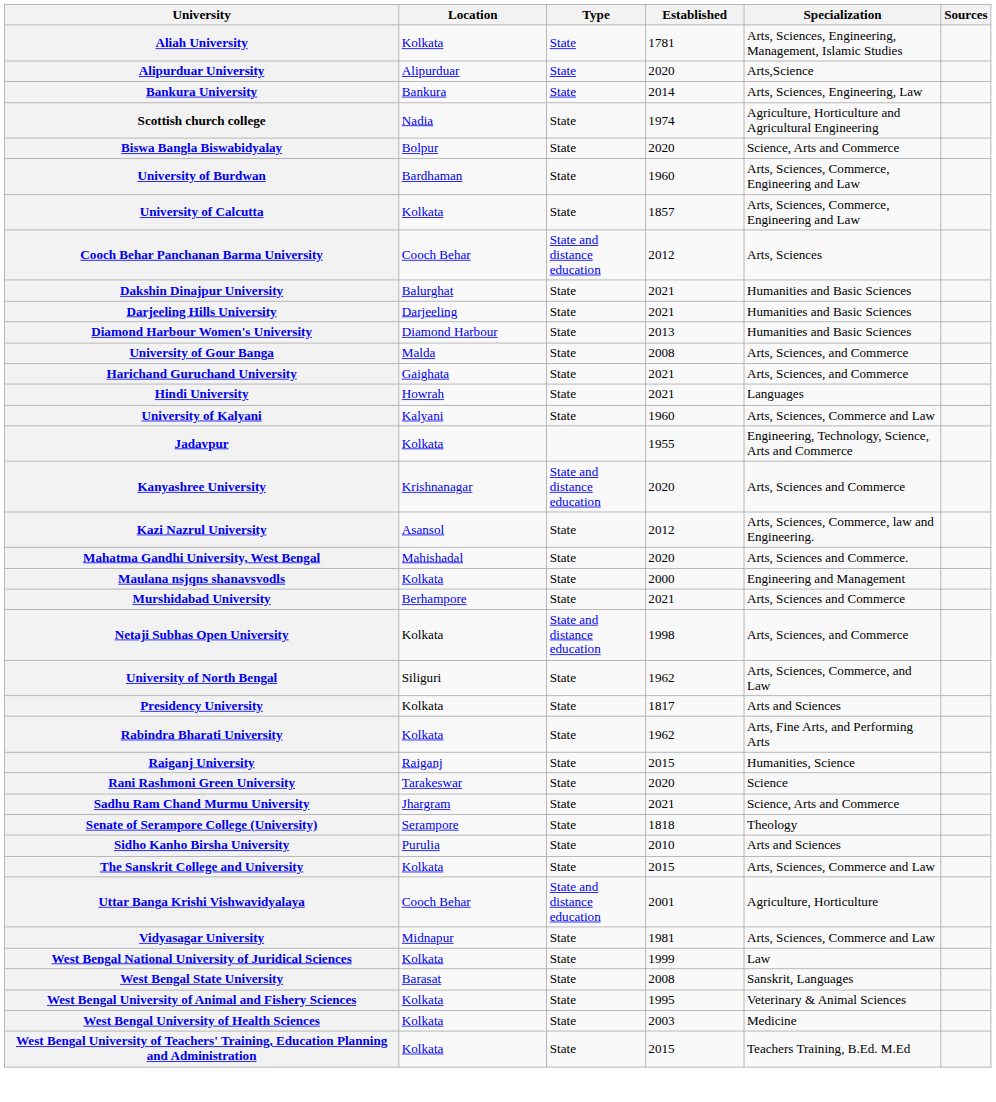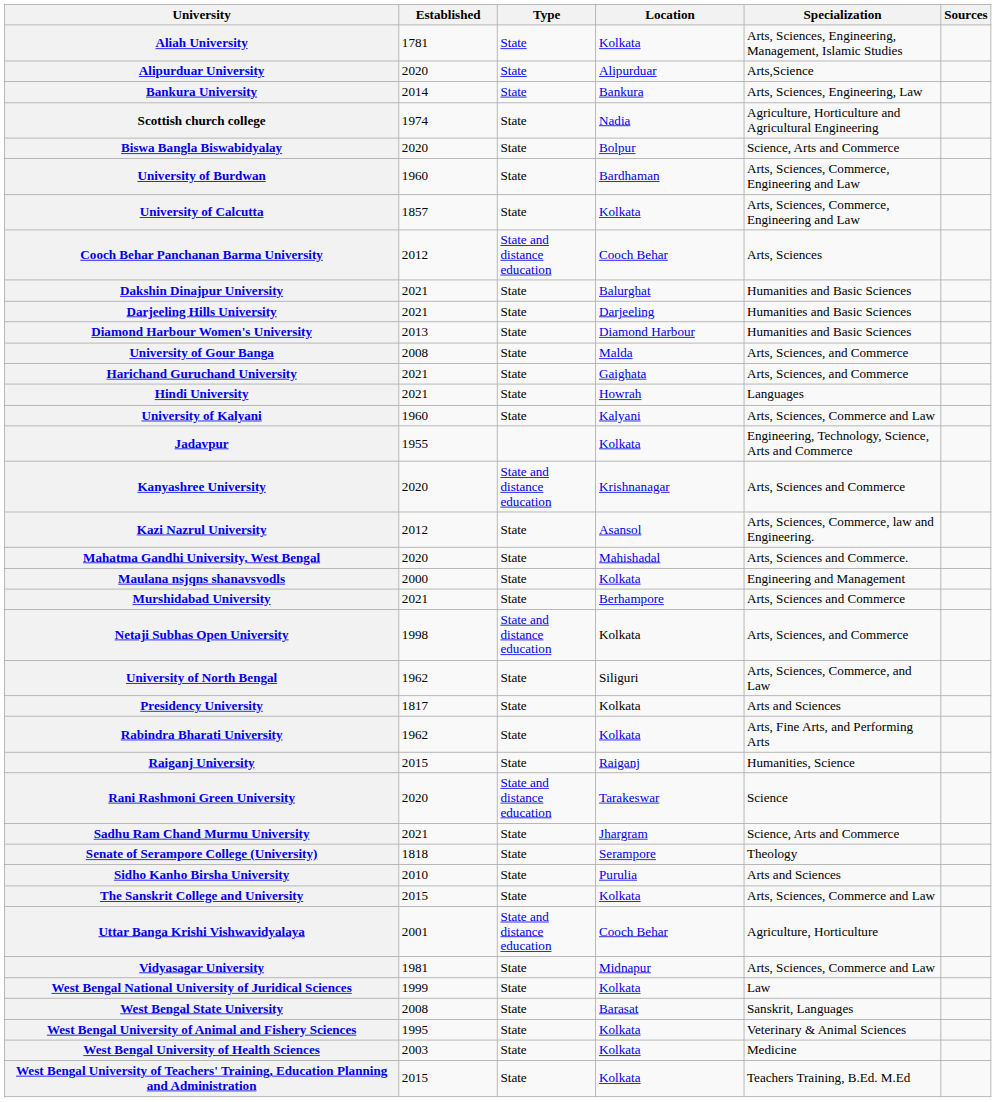columns swapped: Location <-> Established
Rani Rashmoni Green University | Type: State -> State and distance education
